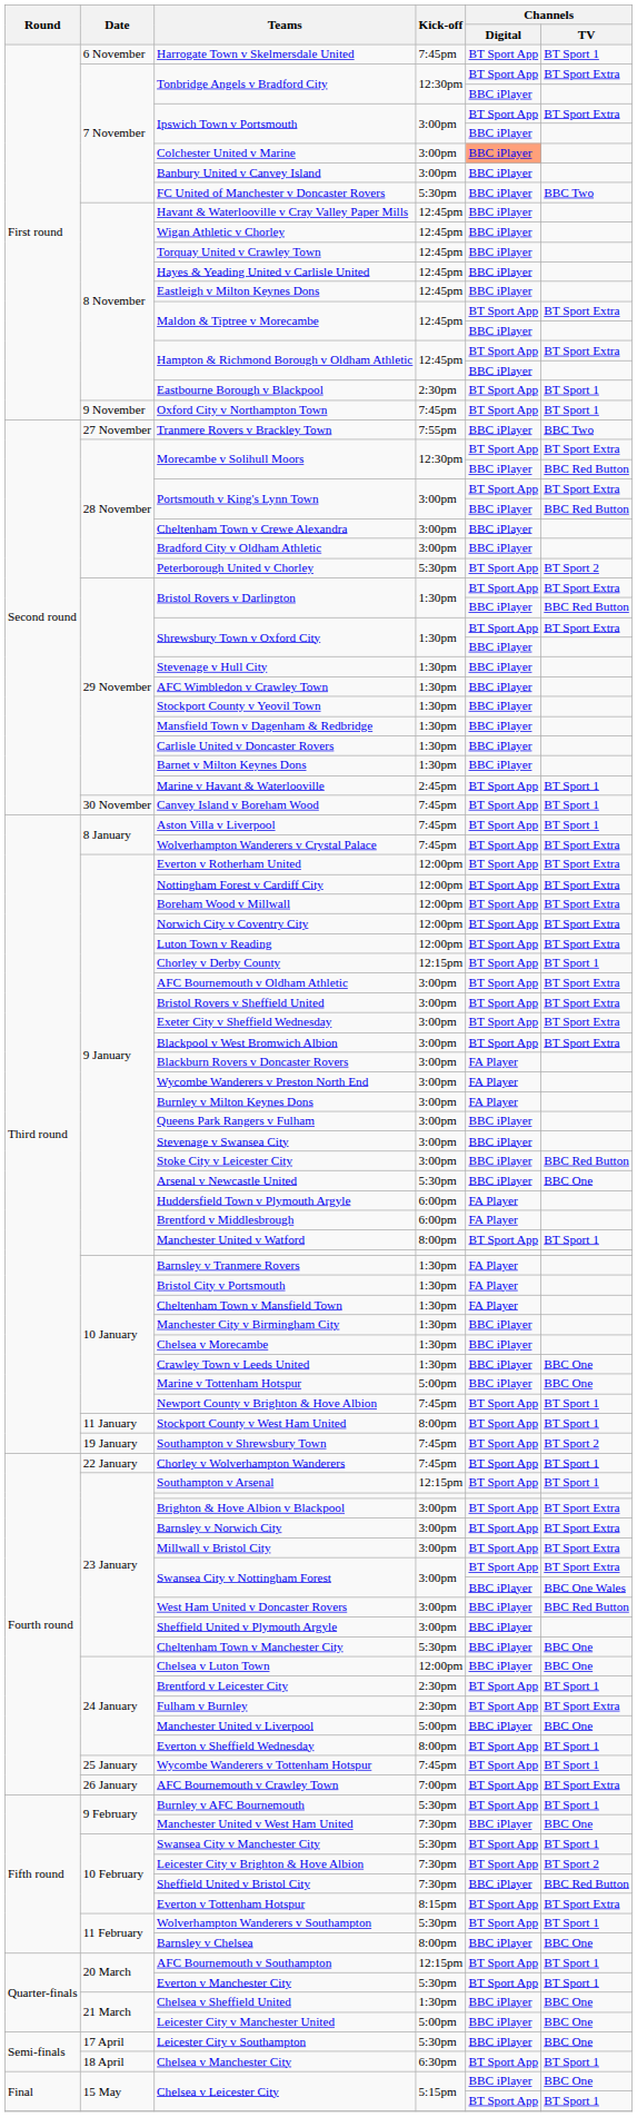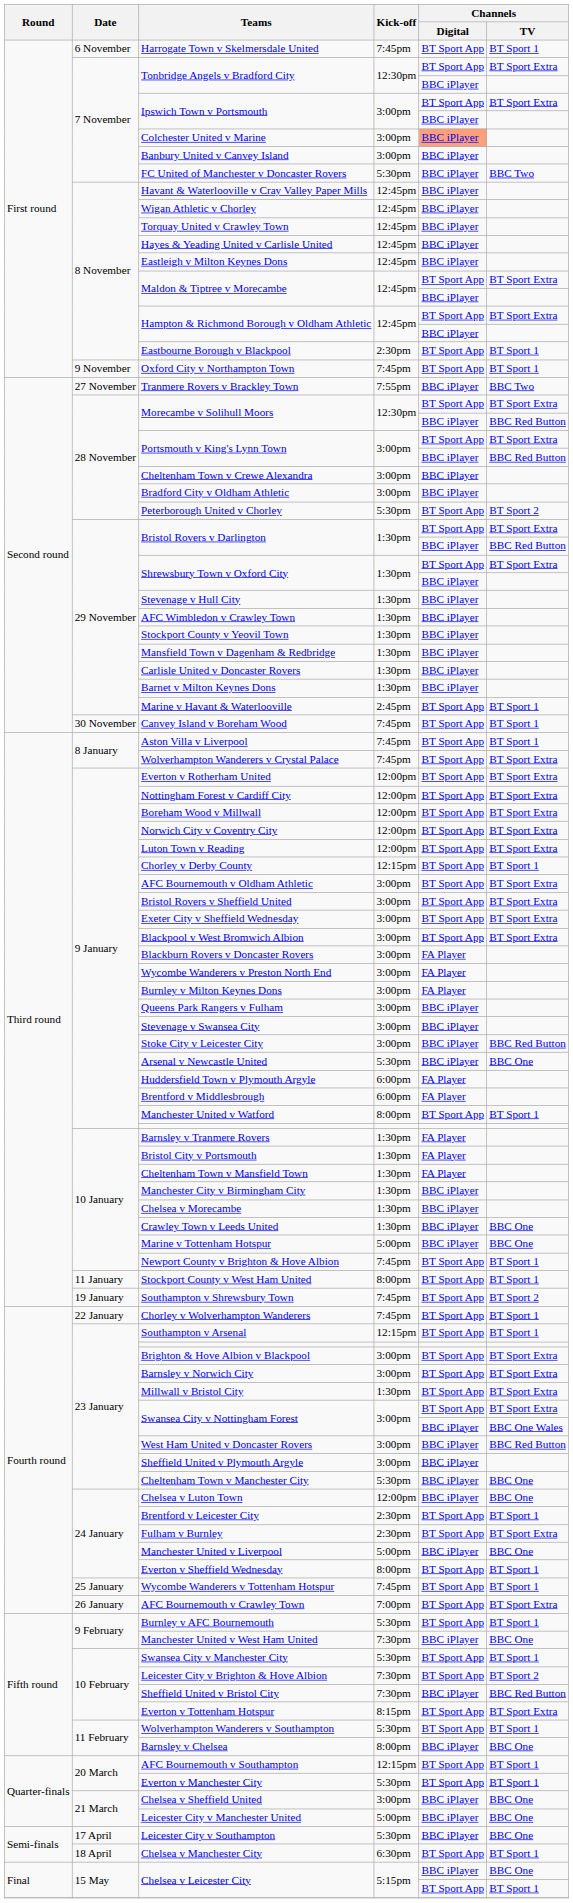Millwall v Bristol City | Kick-off: 3:00pm -> 1:30pm
Chelsea v Sheffield United | Kick-off: 1:30pm -> 3:00pm
